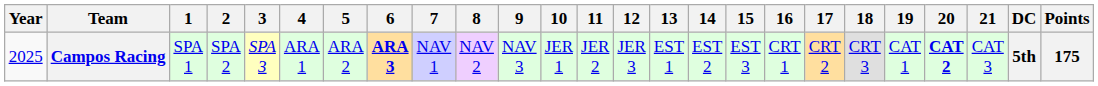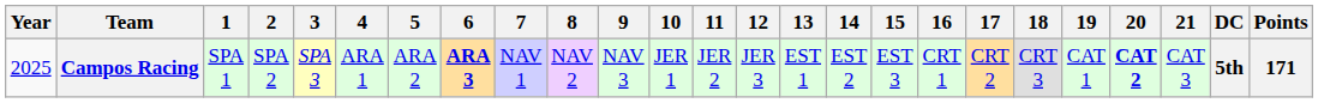Campos Racing | Points: 175 -> 171
